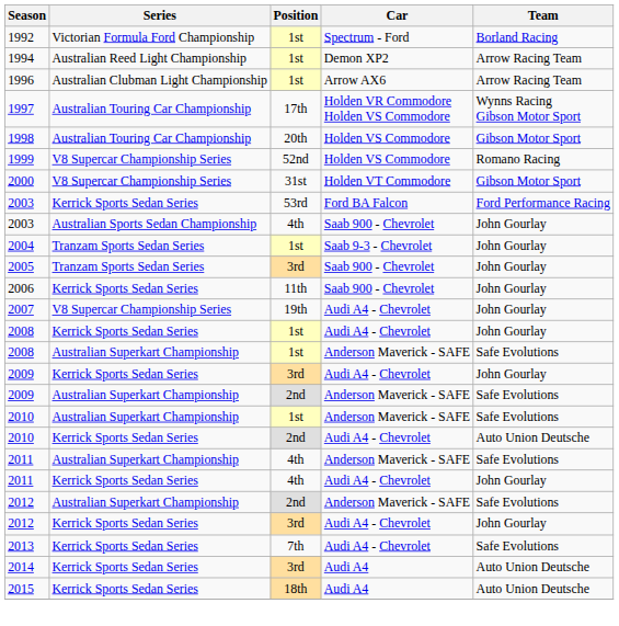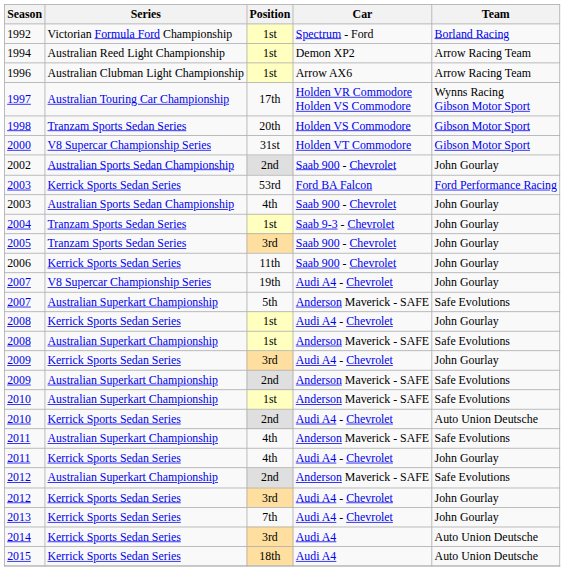1998 | Series: Australian Touring Car Championship -> Tranzam Sports Sedan Series
- row: 1999 | V8 Supercar Championship Series | 52nd | Holden VS Commodore | Romano Racing
+ row: 2002 | Australian Sports Sedan Championship | 2nd | Saab 900 - Chevrolet | John Gourlay
+ row: 2007 | Australian Superkart Championship | 5th | Anderson Maverick - SAFE | Safe Evolutions
2013 | Team: Safe Evolutions -> John Gourlay
